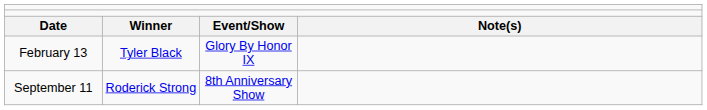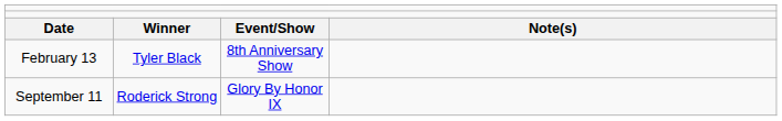February 13 | column 3: Glory By Honor IX -> 8th Anniversary Show
September 11 | column 3: 8th Anniversary Show -> Glory By Honor IX
